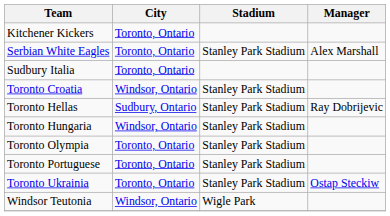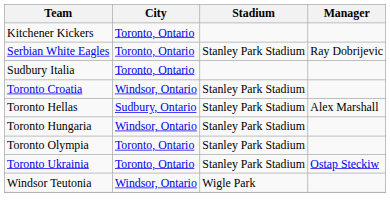Serbian White Eagles | Manager: Alex Marshall -> Ray Dobrijevic
Toronto Hellas | Manager: Ray Dobrijevic -> Alex Marshall
- row: Toronto Portuguese | Toronto, Ontario | Stanley Park Stadium
